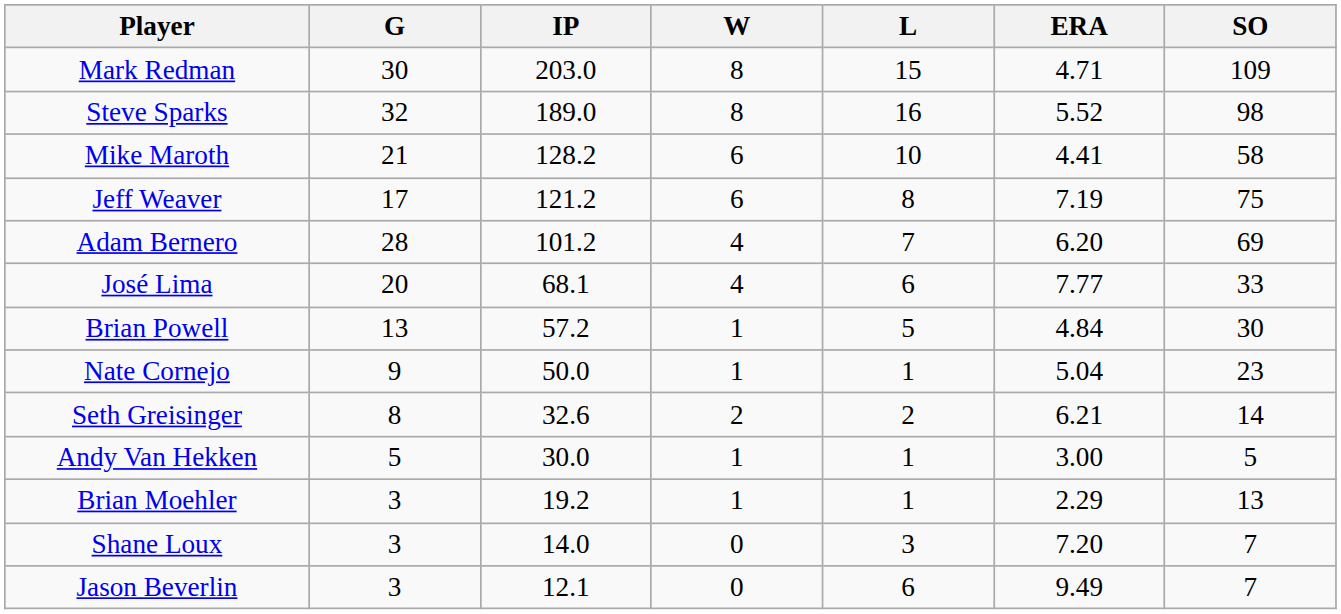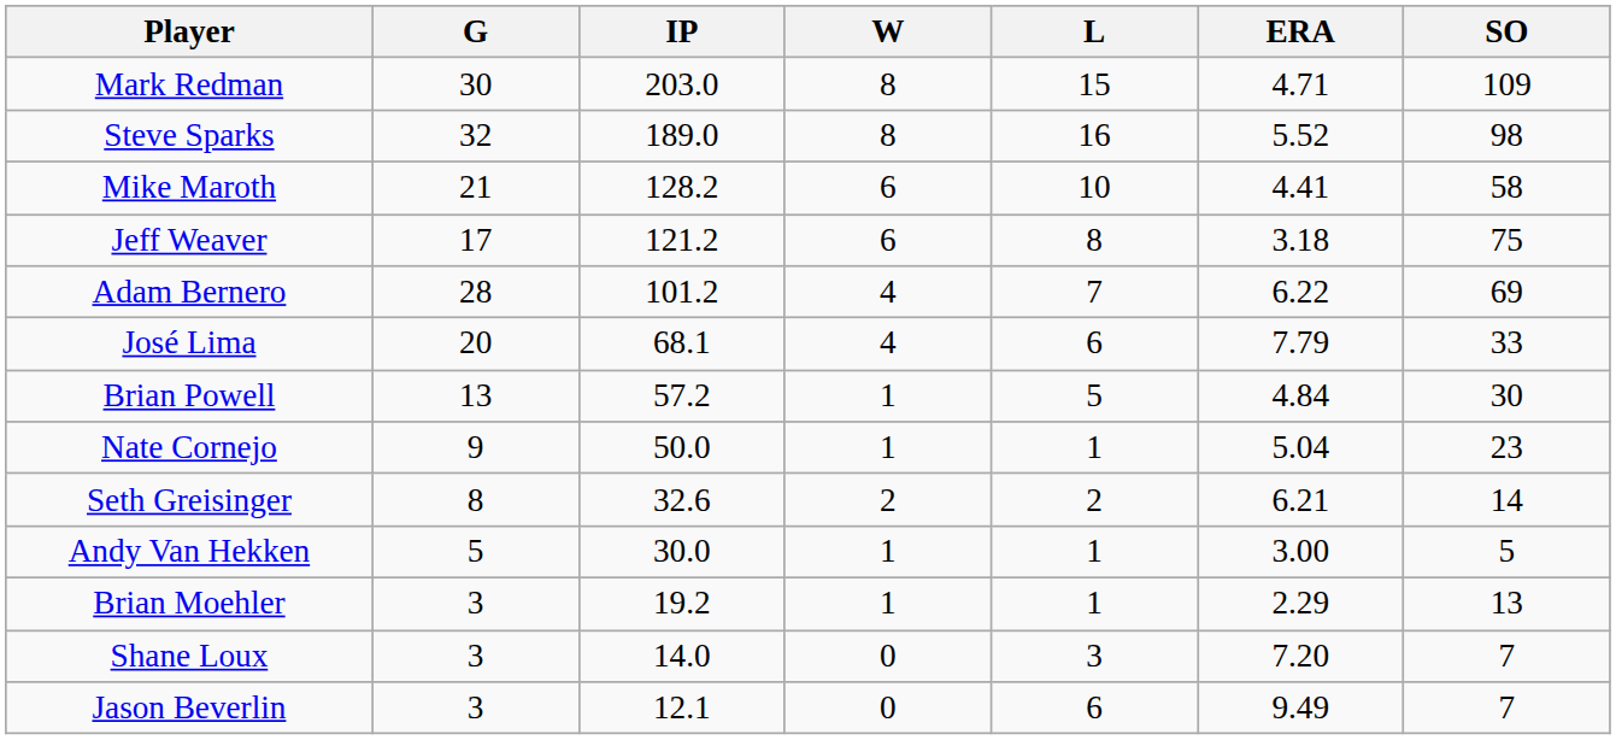Jeff Weaver | ERA: 7.19 -> 3.18
Adam Bernero | ERA: 6.20 -> 6.22
José Lima | ERA: 7.77 -> 7.79
